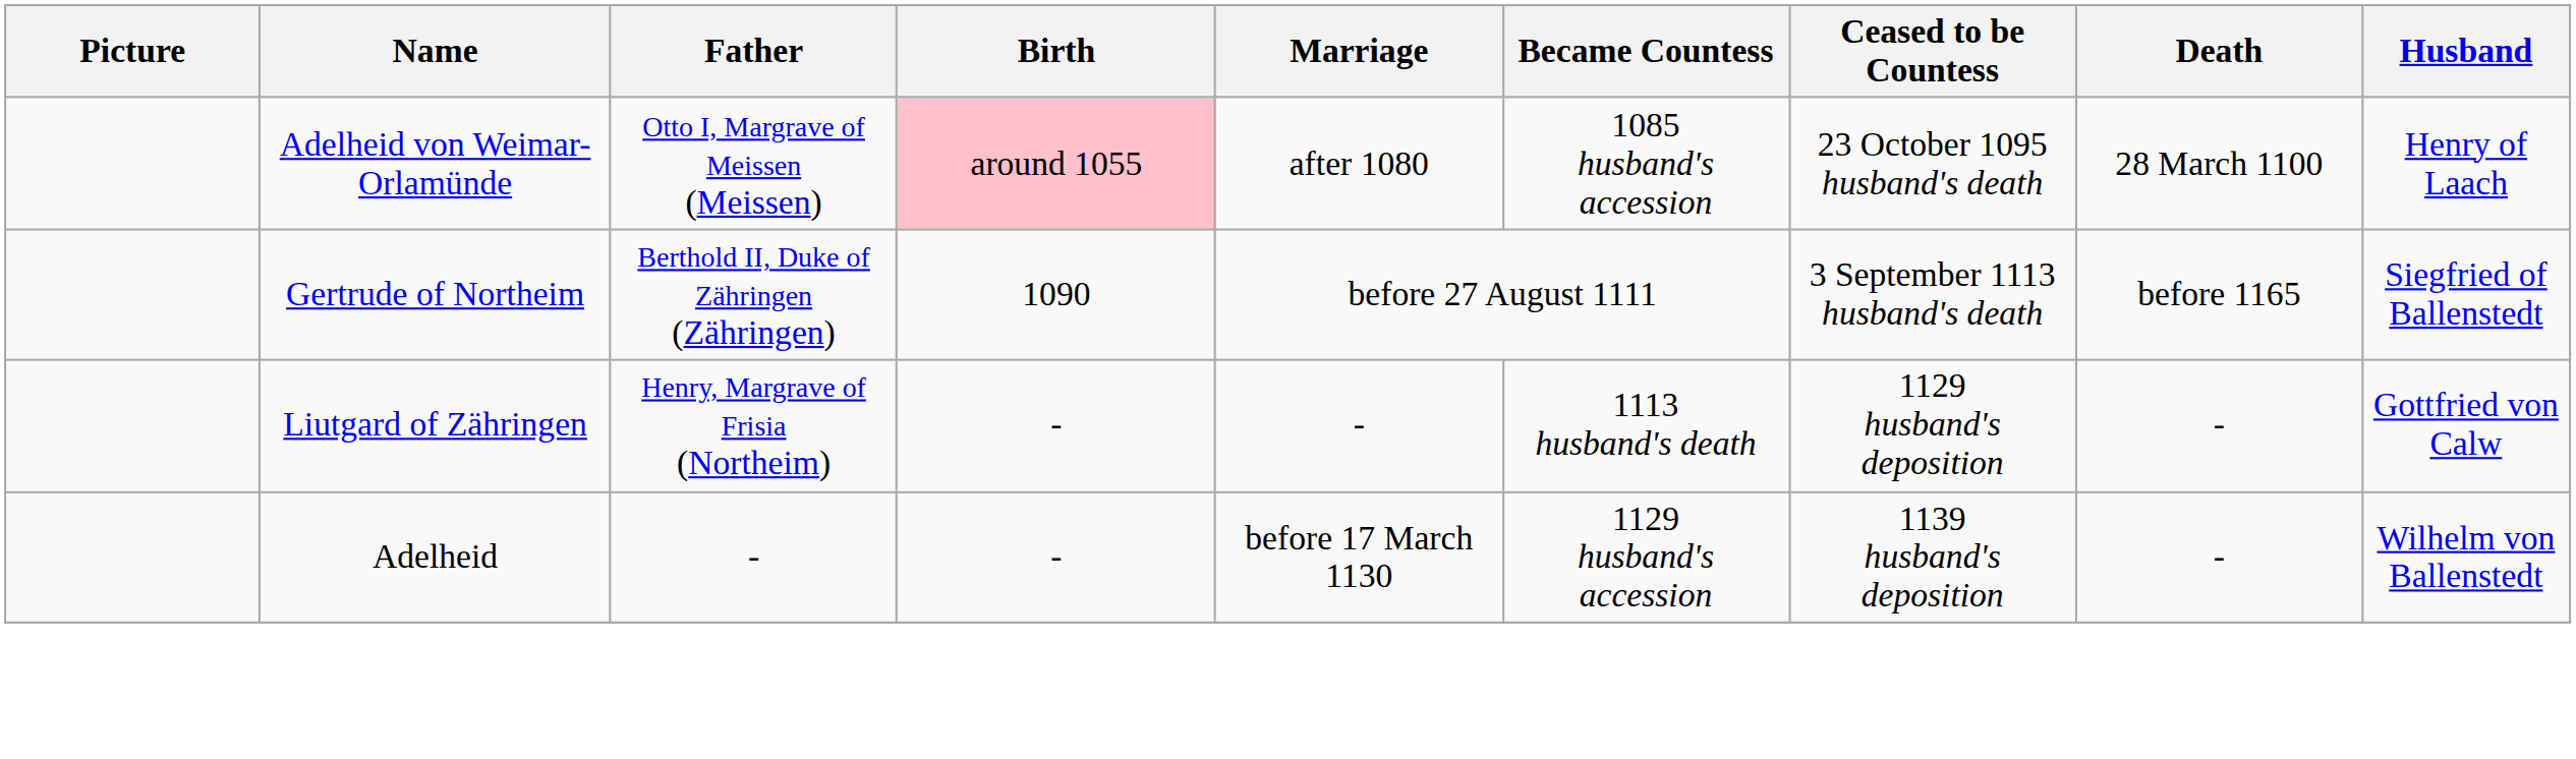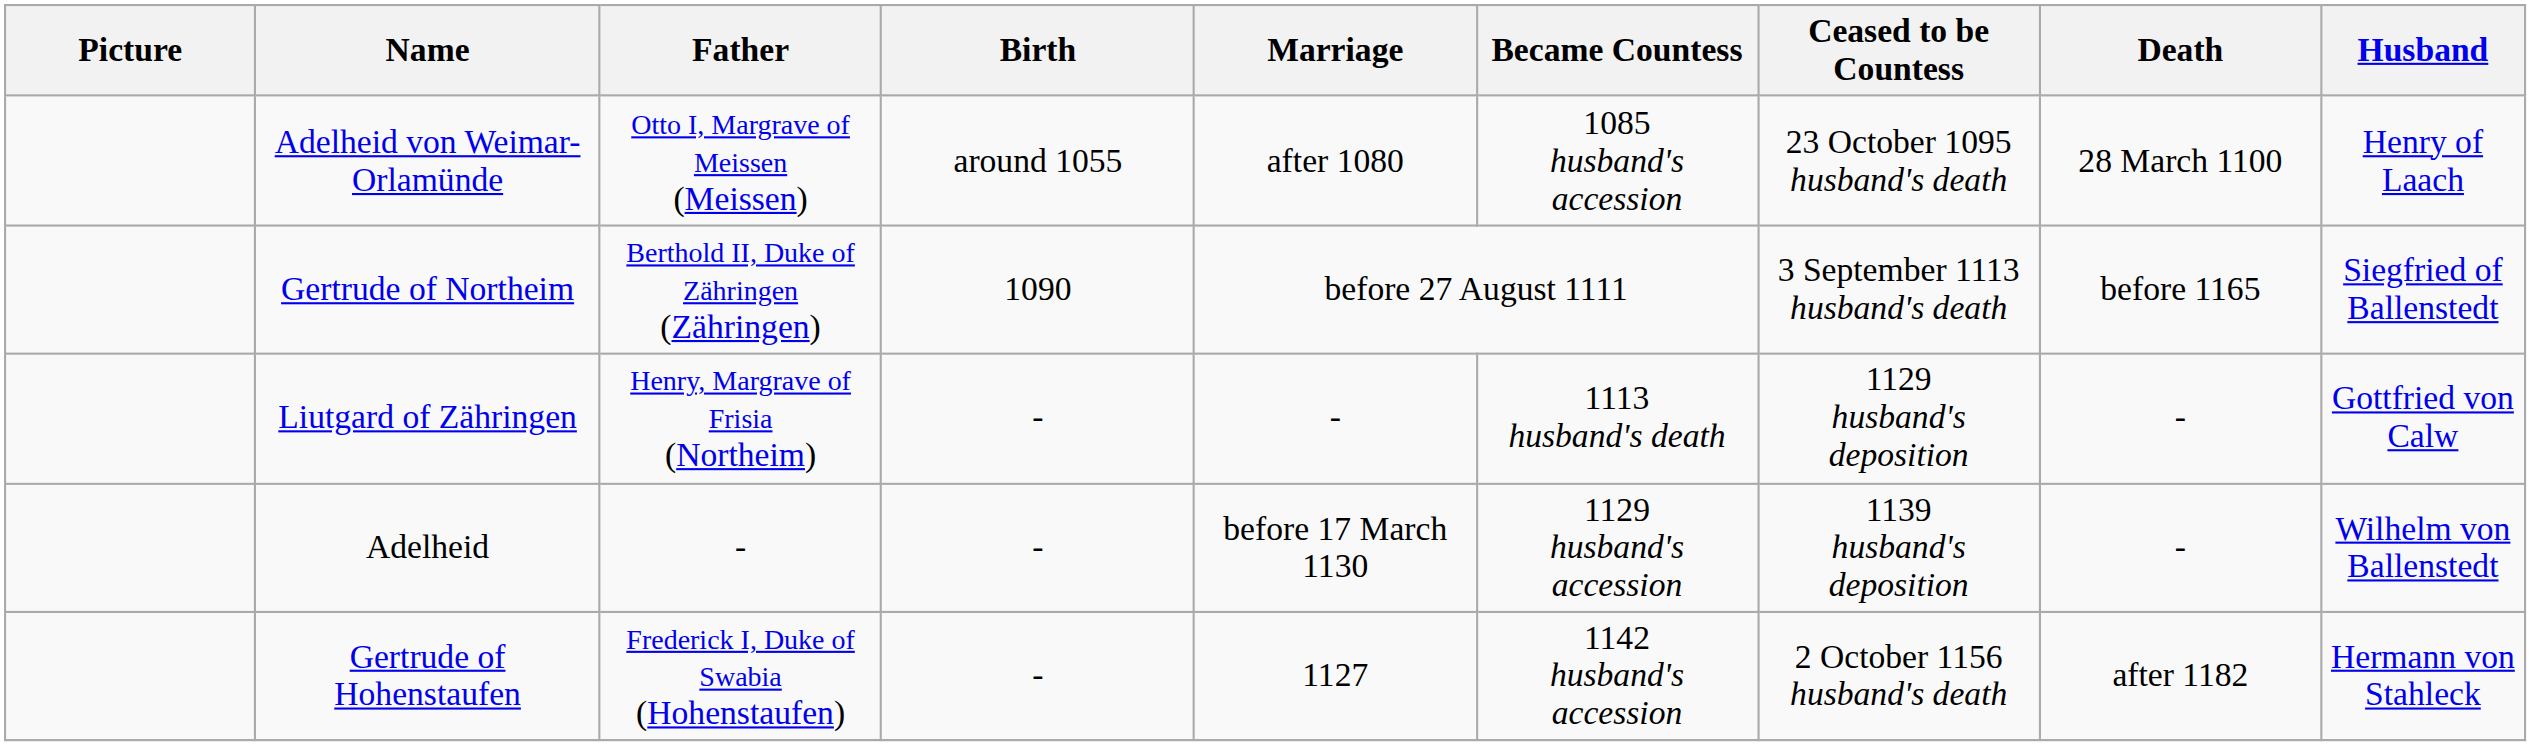Adelheid von Weimar-Orlamünde | Birth: pink background -> no background
+ row: Gertrude of Hohenstaufen | Frederick I, Duke of Swabia (Hohenstaufen) | - | 1127 | 1142 husband's accession | 2 October 1156 husband's death | after 1182 | Hermann von Stahleck
